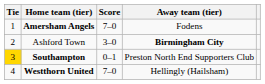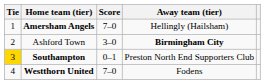Amersham Angels | Away team (tier): Fodens -> Hellingly (Hailsham)
Westthorn United | Away team (tier): Hellingly (Hailsham) -> Fodens
